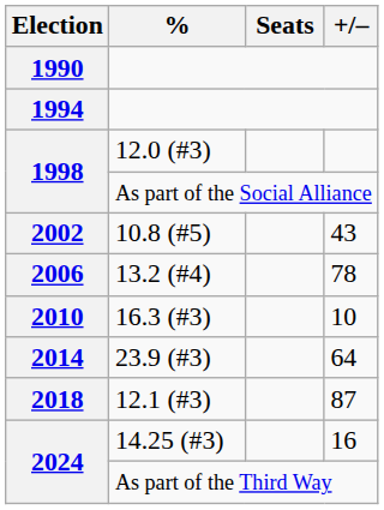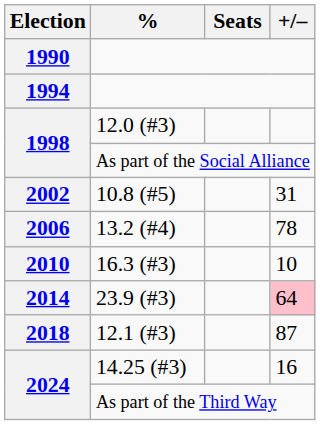10.8 (#5) | +/–: 43 -> 31
23.9 (#3) | +/–: no background -> pink background
